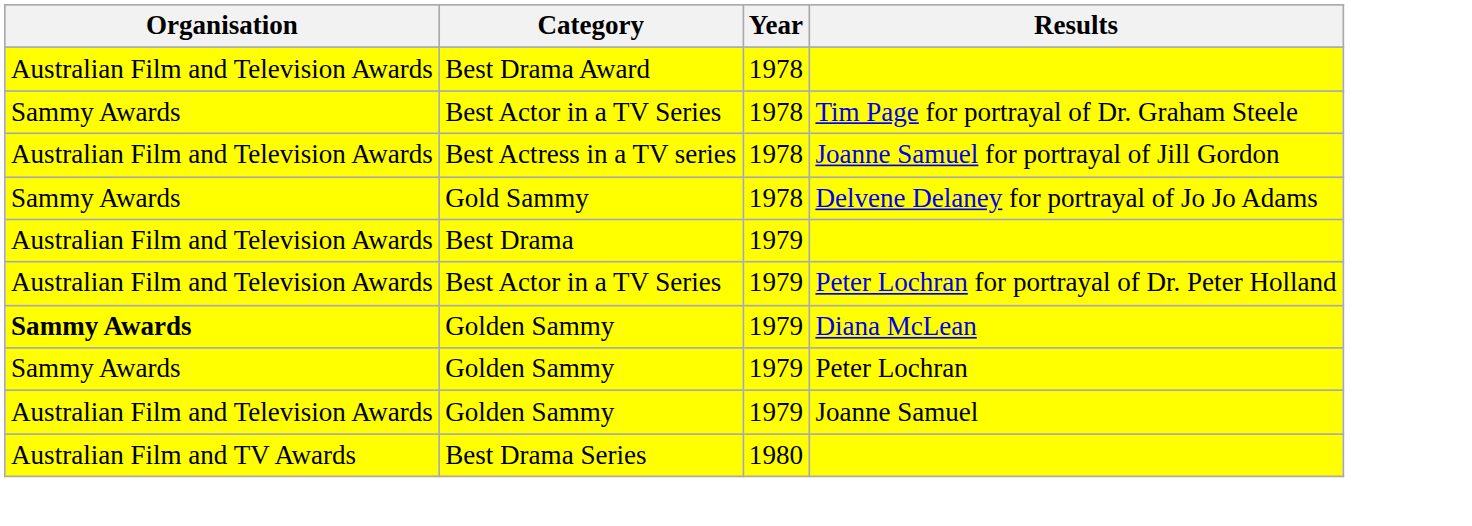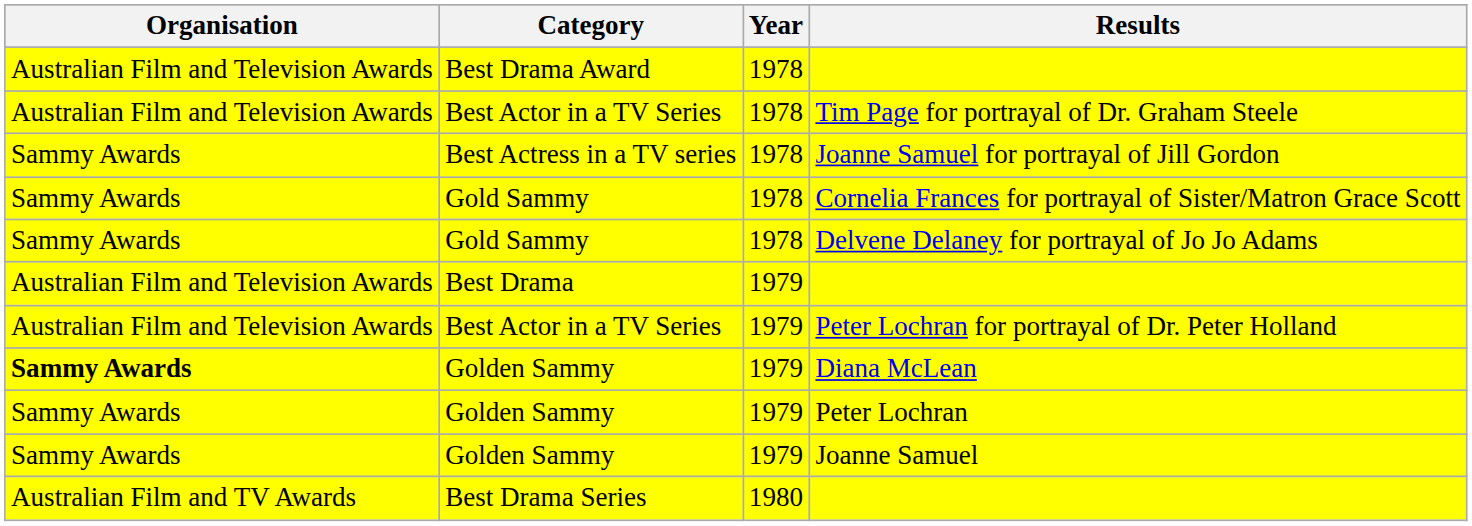Tim Page for portrayal of Dr. Graham Steele | Organisation: Sammy Awards -> Australian Film and Television Awards
Joanne Samuel for portrayal of Jill Gordon | Organisation: Australian Film and Television Awards -> Sammy Awards
+ row: Sammy Awards | Gold Sammy | 1978 | Cornelia Frances for portrayal of Sister/Matron Grace Scott
Joanne Samuel | Organisation: Australian Film and Television Awards -> Sammy Awards
